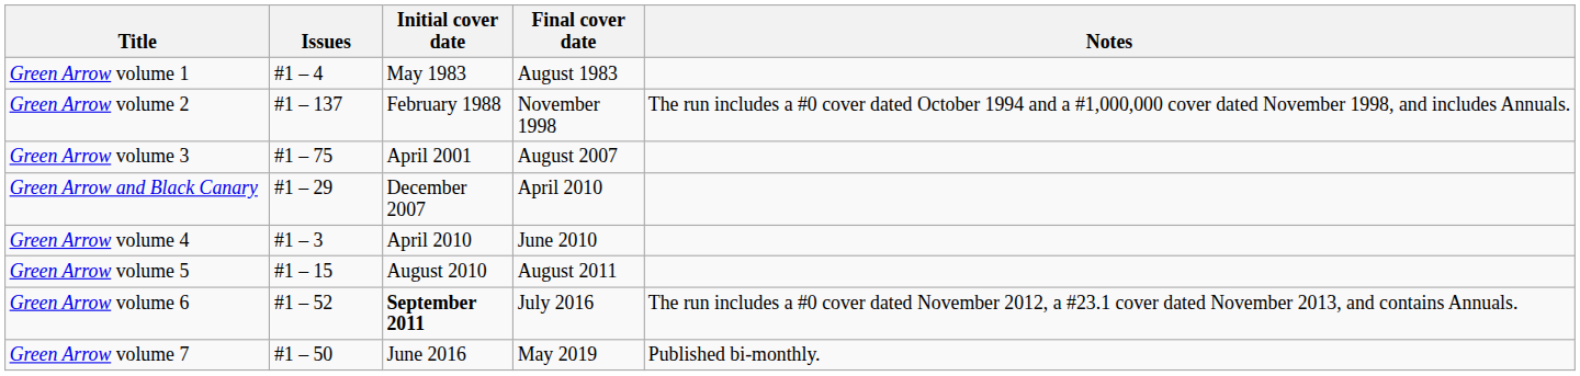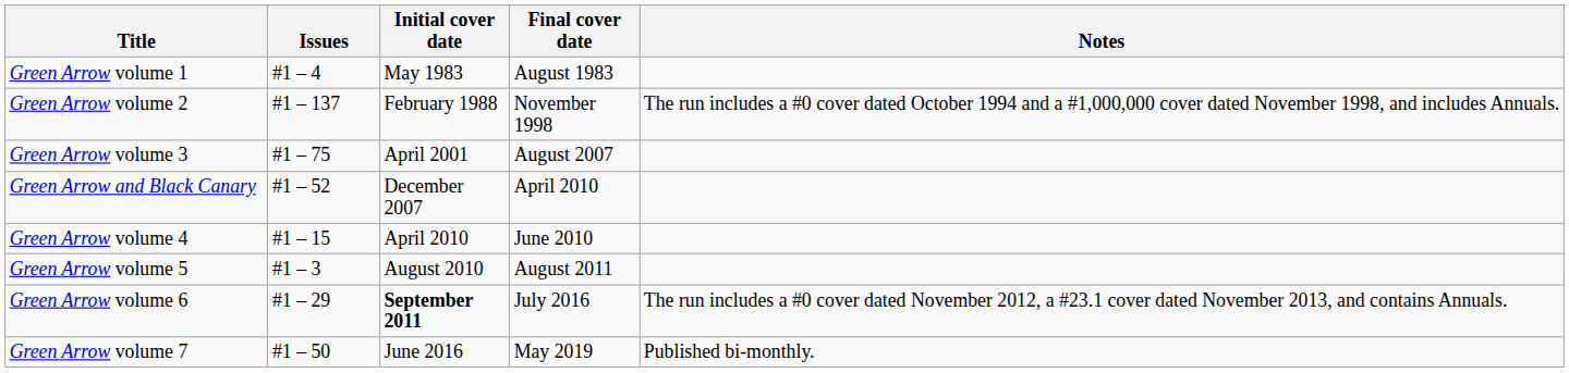Green Arrow and Black Canary | Issues: #1 – 29 -> #1 – 52
Green Arrow volume 4 | Issues: #1 – 3 -> #1 – 15
Green Arrow volume 5 | Issues: #1 – 15 -> #1 – 3
Green Arrow volume 6 | Issues: #1 – 52 -> #1 – 29
